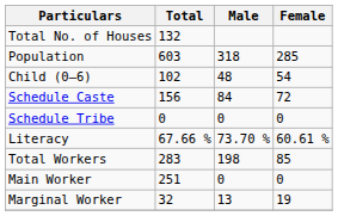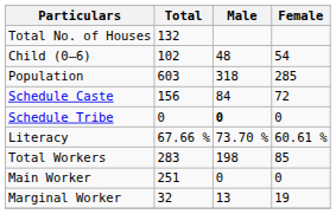rows swapped: Population <-> Child (0–6)
Schedule Tribe | Male: normal -> bold
